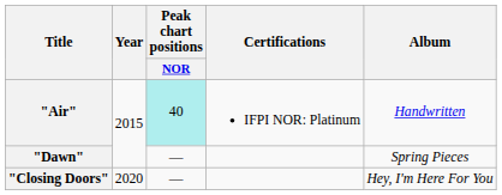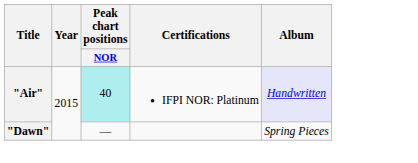"Air" | Album: no background -> lavender background
- row: "Closing Doors" | 2020 | — | Hey, I'm Here For You
